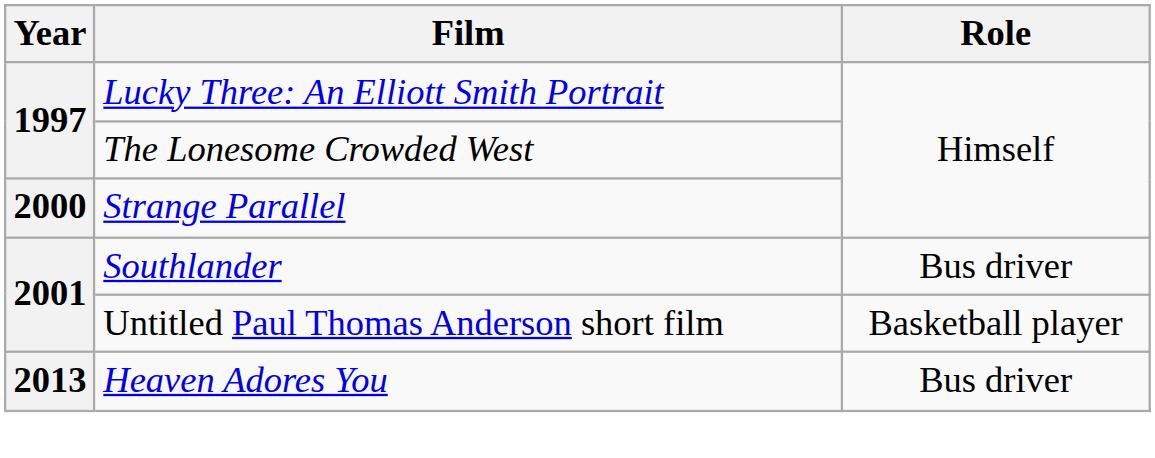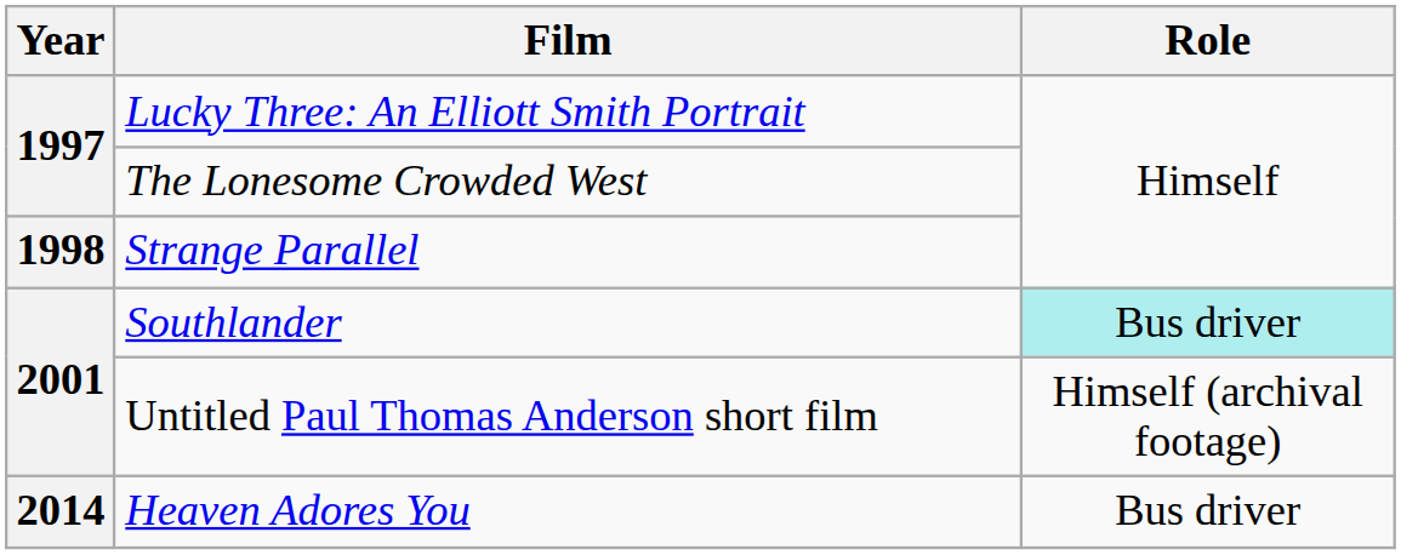Strange Parallel | Year: 2000 -> 1998
Southlander | Role: no background -> paleturquoise background
Untitled Paul Thomas Anderson short film | Role: Basketball player -> Himself (archival footage)
Heaven Adores You | Year: 2013 -> 2014
